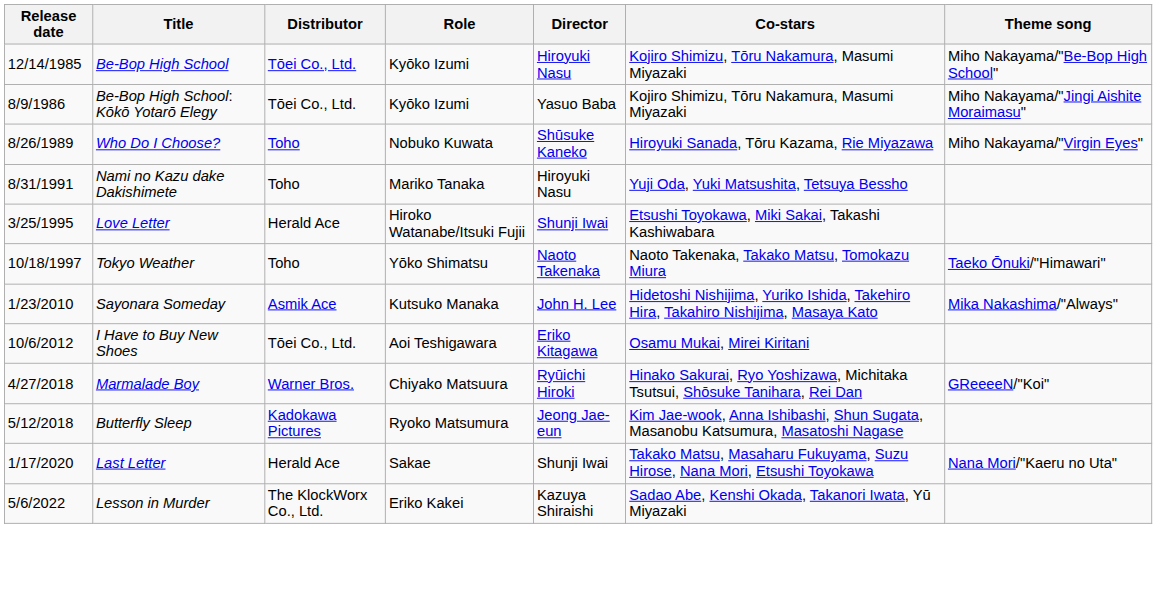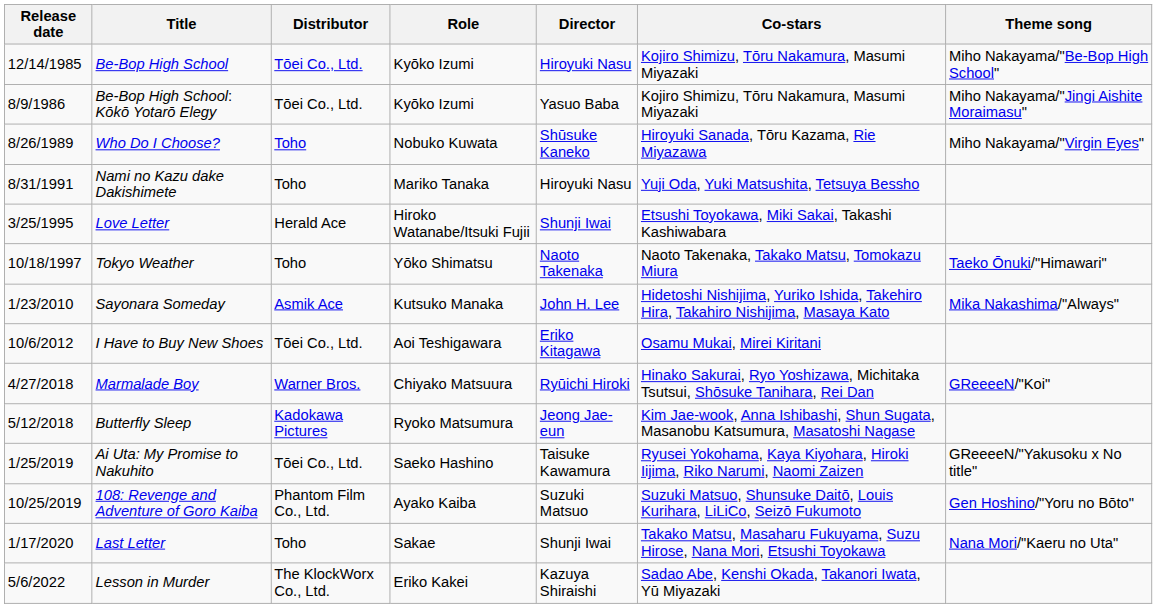+ row: 1/25/2019 | Ai Uta: My Promise to Nakuhito | Tōei Co., Ltd. | Saeko Hashino | Taisuke Kawamura | Ryusei Yokohama, Kaya Kiyohara, Hiroki Iijima, Riko Narumi, Naomi Zaizen | GReeeeN/"Yakusoku x No title"
+ row: 10/25/2019 | 108: Revenge and Adventure of Goro Kaiba | Phantom Film Co., Ltd. | Ayako Kaiba | Suzuki Matsuo | Suzuki Matsuo, Shunsuke Daitō, Louis Kurihara, LiLiCo, Seizō Fukumoto | Gen Hoshino/"Yoru no Bōto"
Last Letter | Distributor: Herald Ace -> Toho
